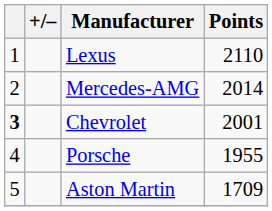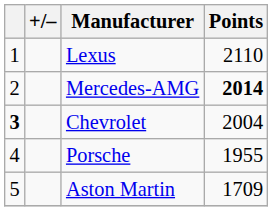Mercedes-AMG | Points: normal -> bold
Chevrolet | Points: 2001 -> 2004
